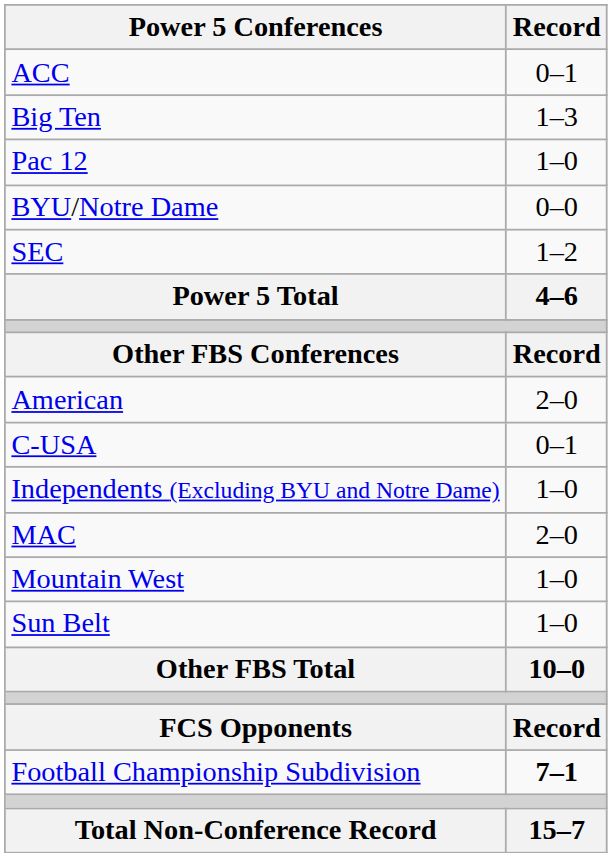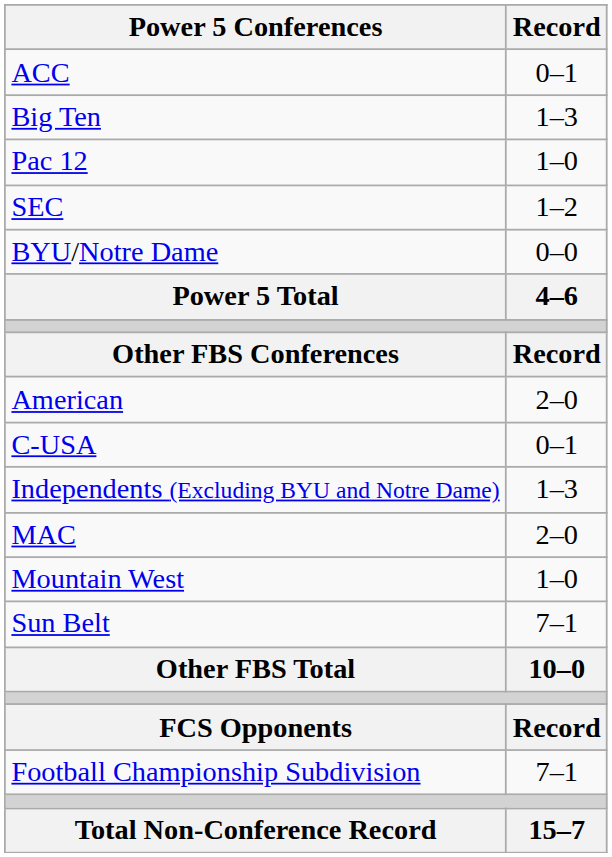rows swapped: BYU/Notre Dame <-> SEC
Independents (Excluding BYU and Notre Dame) | Record: 1–0 -> 1–3
Sun Belt | Record: 1–0 -> 7–1
Football Championship Subdivision | Record: bold -> normal
